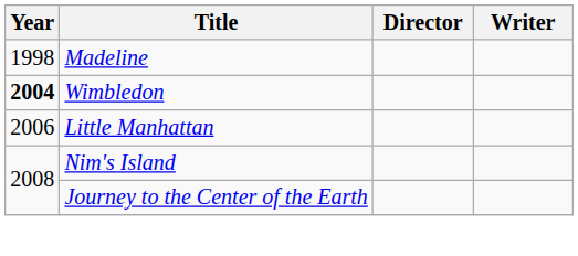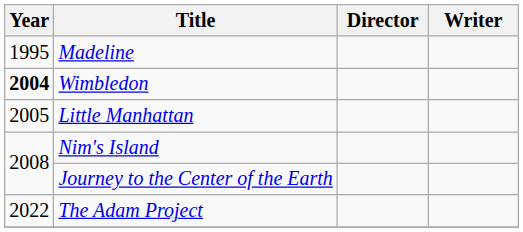Madeline | Year: 1998 -> 1995
Little Manhattan | Year: 2006 -> 2005
+ row: 2022 | The Adam Project
